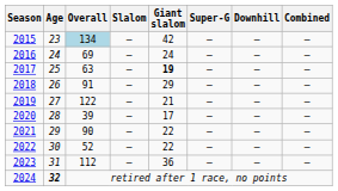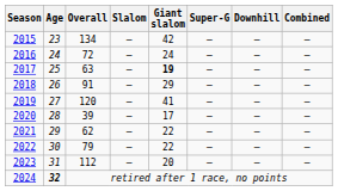2015 | Overall: lightblue background -> no background
2016 | Overall: 69 -> 72
2019 | Overall: 122 -> 120
2019 | Giant slalom: 21 -> 41
2021 | Overall: 90 -> 62
2022 | Overall: 52 -> 79
2023 | Giant slalom: 36 -> 20
